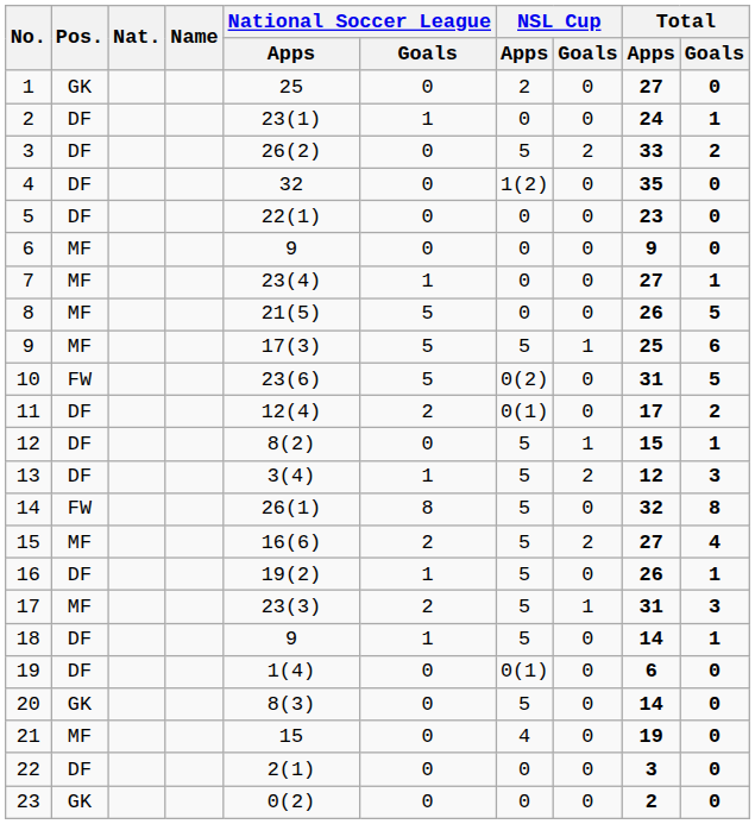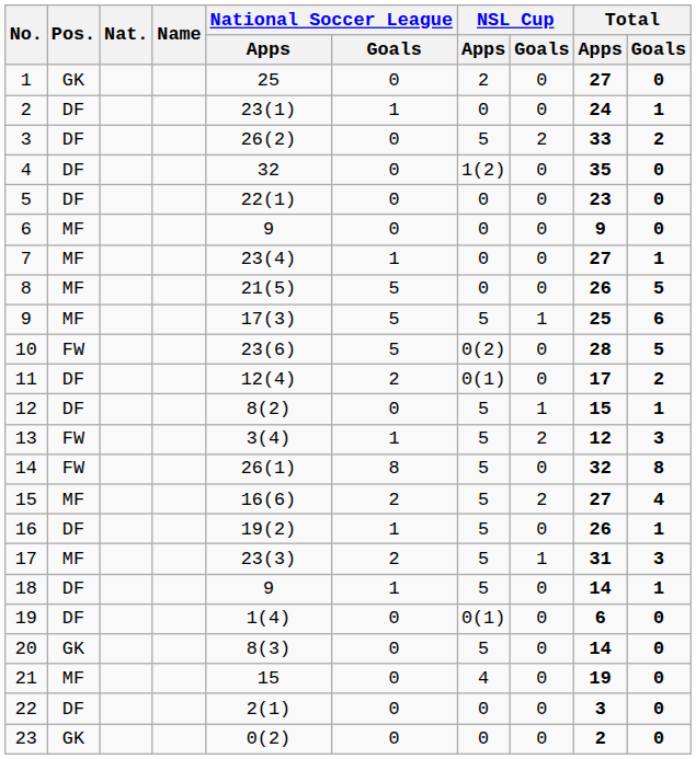10 | Total / Apps: 31 -> 28
13 | Pos.: DF -> FW
